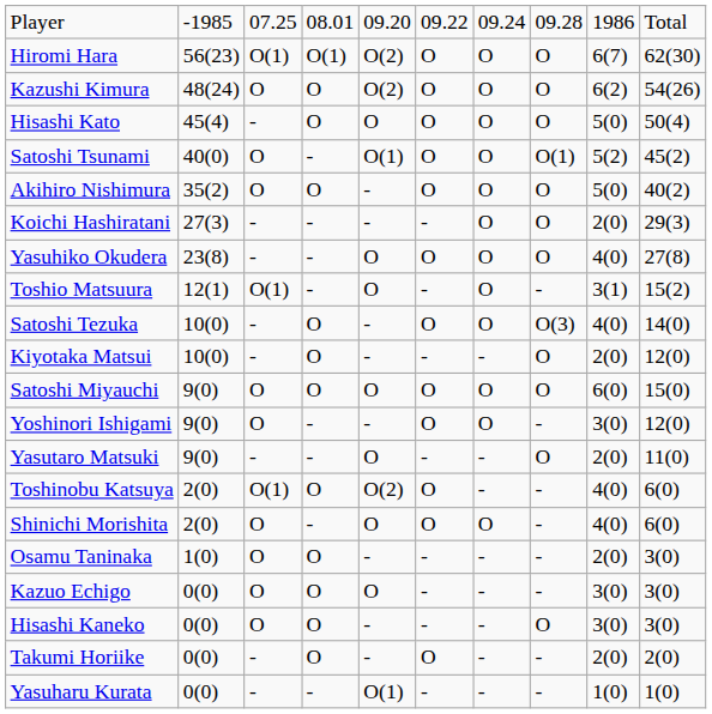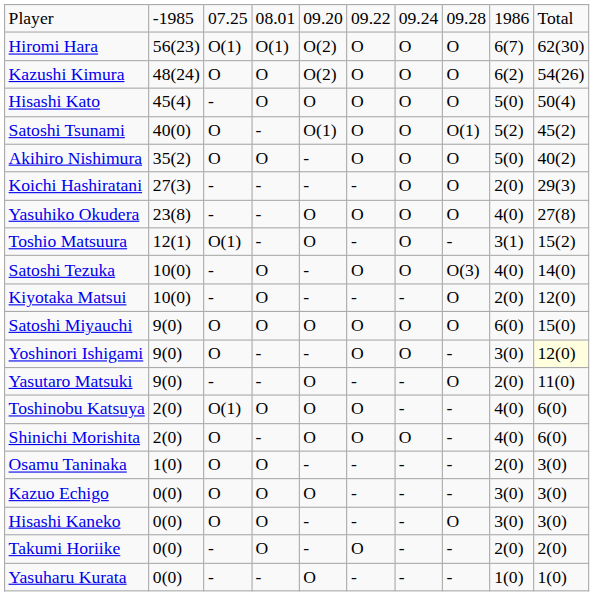Yoshinori Ishigami | column 10: no background -> lightyellow background
Toshinobu Katsuya | column 5: O(2) -> O
Yasuharu Kurata | column 5: O(1) -> O
